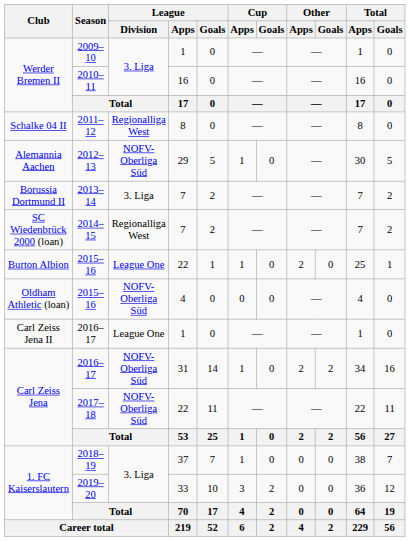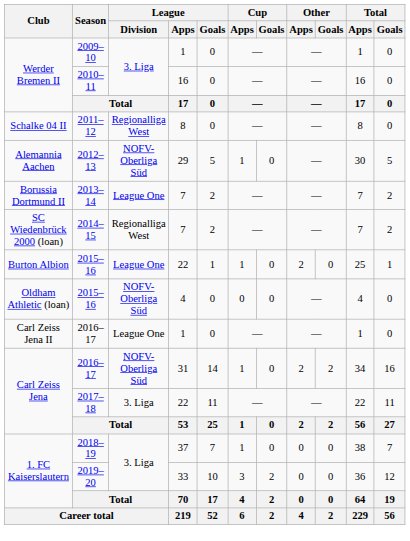2013–14 | League / Division: 3. Liga -> League One
2017–18 | League / Division: NOFV-Oberliga Süd -> 3. Liga
